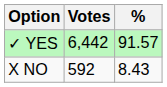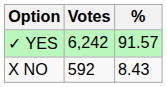✓ YES | Votes: 6,442 -> 6,242
